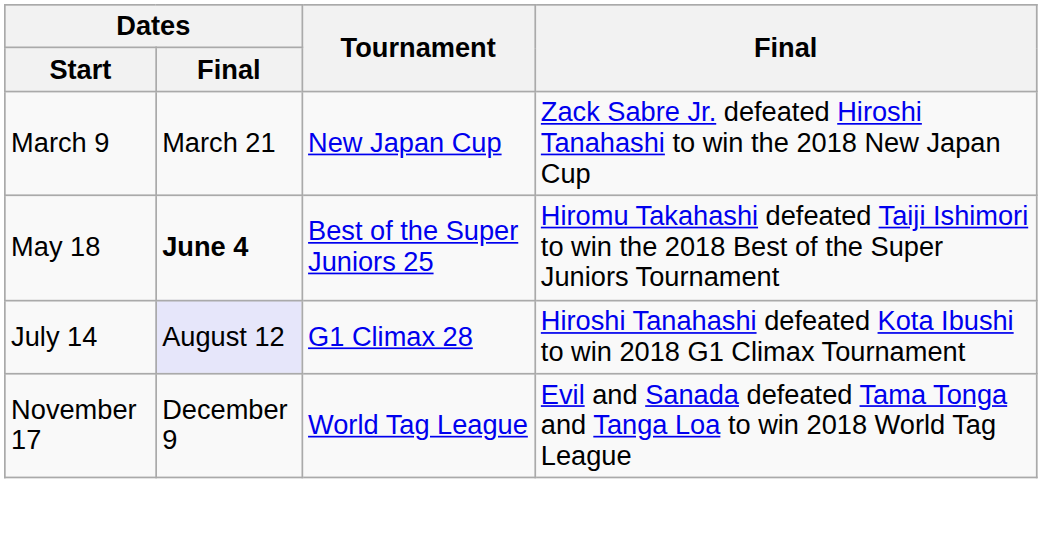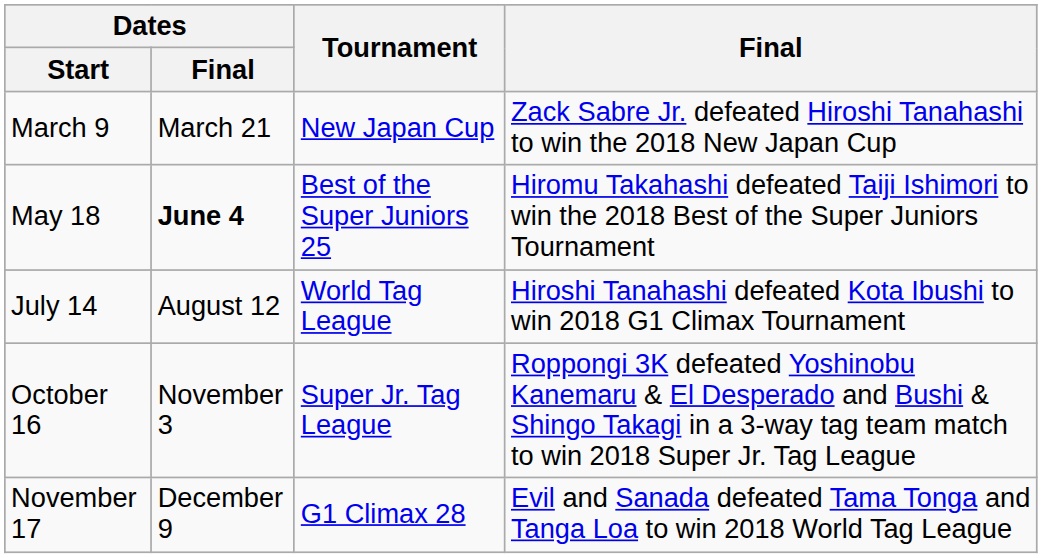July 14 | Dates / Final: lavender background -> no background
July 14 | Tournament: G1 Climax 28 -> World Tag League
+ row: October 16 | November 3 | Super Jr. Tag League | Roppongi 3K defeated Yoshinobu Kanemaru & El Desperado and Bushi & Shingo Takagi in a 3-way tag team match to win 2018 Super Jr. Tag League
November 17 | Tournament: World Tag League -> G1 Climax 28
